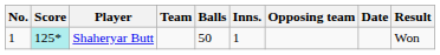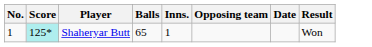- column: Team
Shaheryar Butt | Balls: 50 -> 65
